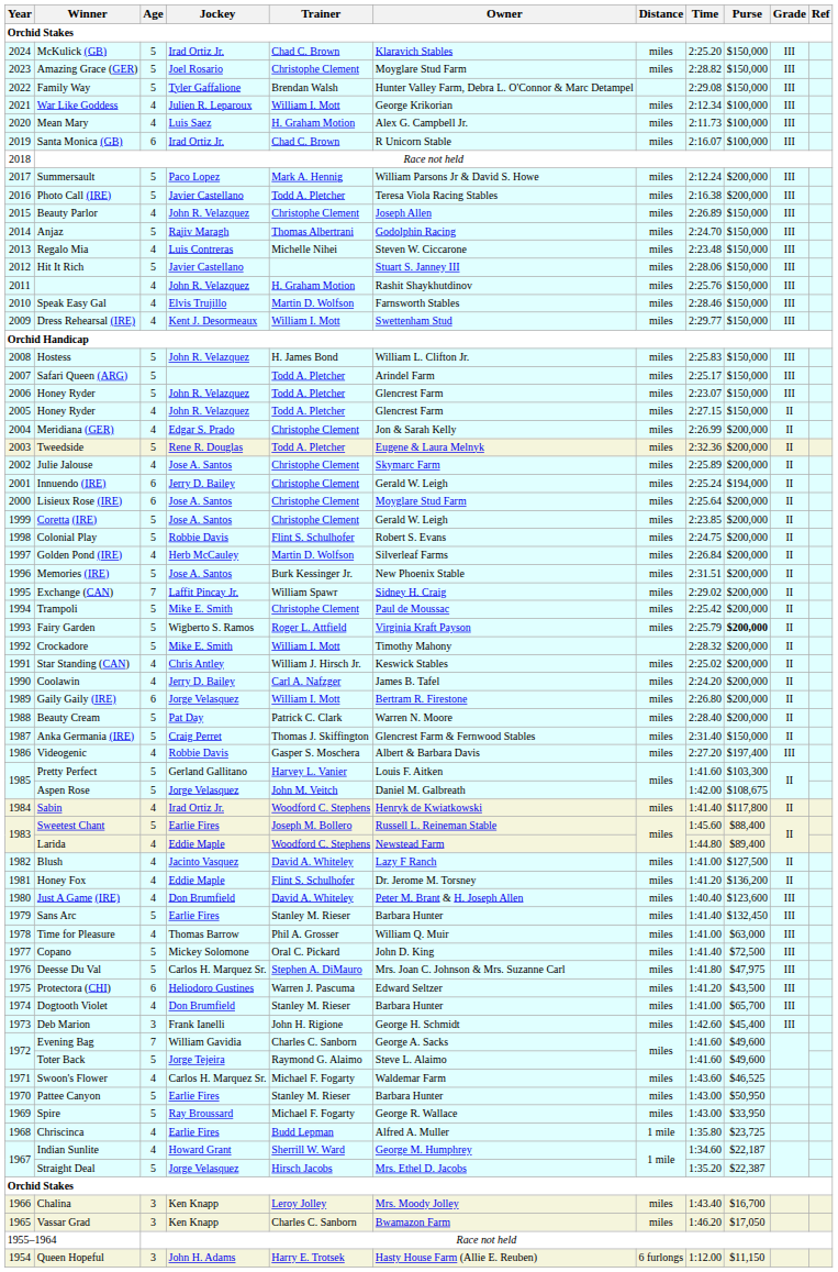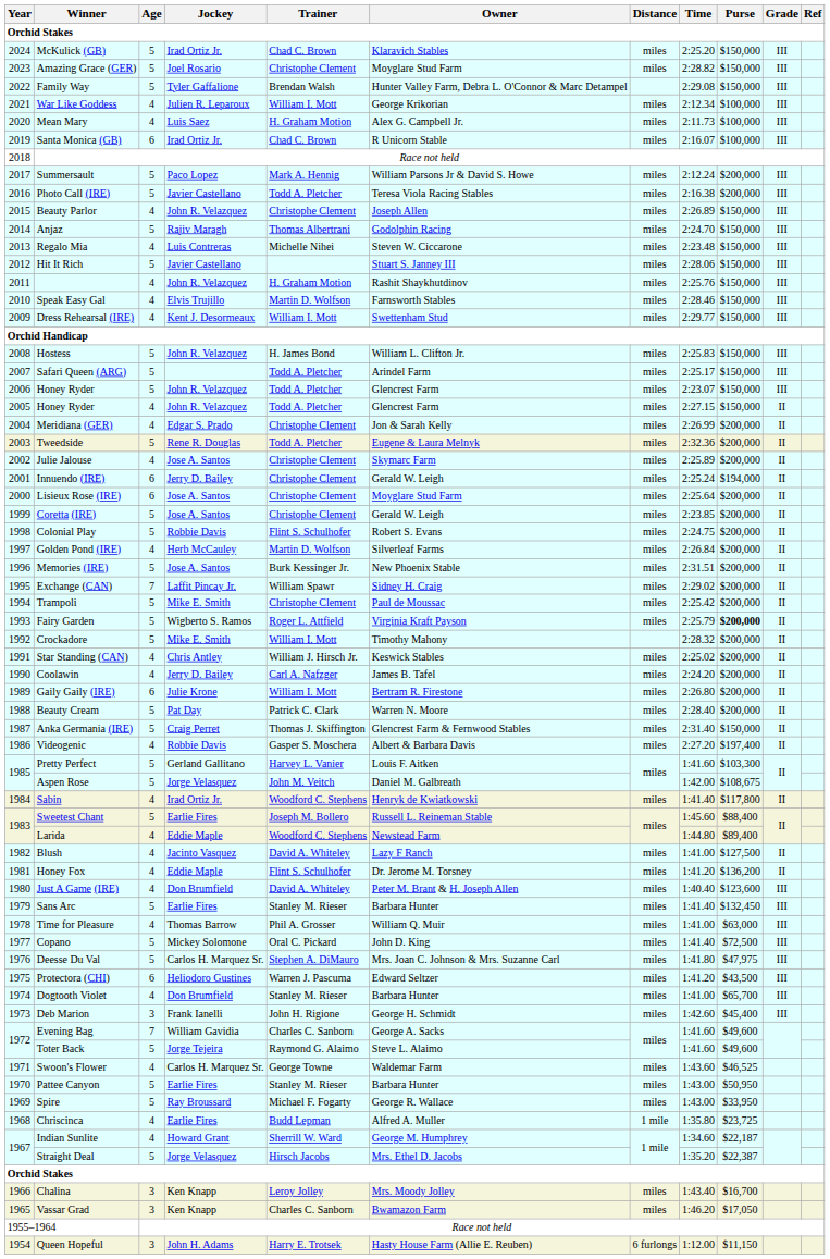Gaily Gaily (IRE) | Jockey: Jorge Velasquez -> Julie Krone
Videogenic | Grade: III -> II
Swoon's Flower | Trainer: Michael F. Fogarty -> George Towne
